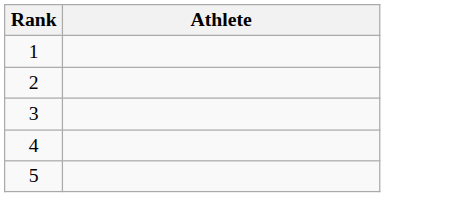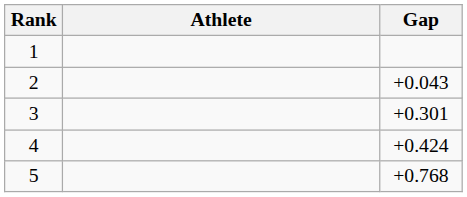+ column: Gap | +0.043 | +0.301 | +0.424 | +0.768
